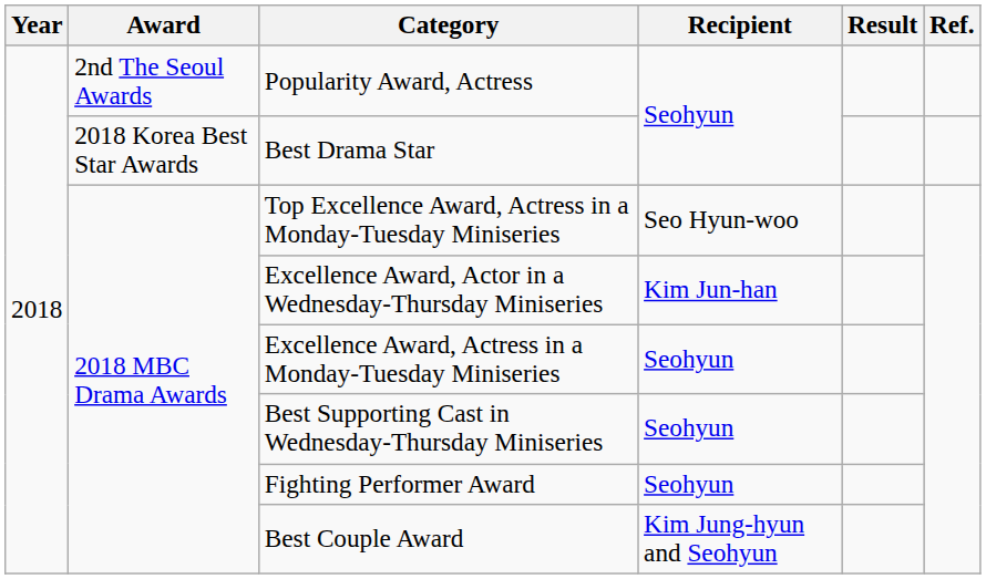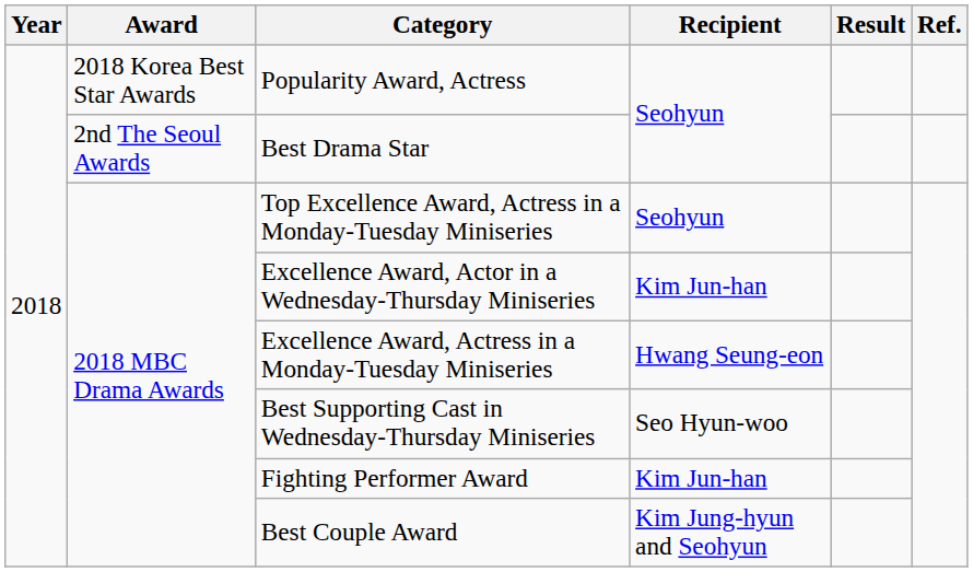Popularity Award, Actress | Award: 2nd The Seoul Awards -> 2018 Korea Best Star Awards
Best Drama Star | Award: 2018 Korea Best Star Awards -> 2nd The Seoul Awards
Top Excellence Award, Actress in a Monday-Tuesday Miniseries | Recipient: Seo Hyun-woo -> Seohyun
Excellence Award, Actress in a Monday-Tuesday Miniseries | Recipient: Seohyun -> Hwang Seung-eon
Best Supporting Cast in Wednesday-Thursday Miniseries | Recipient: Seohyun -> Seo Hyun-woo
Fighting Performer Award | Recipient: Seohyun -> Kim Jun-han
